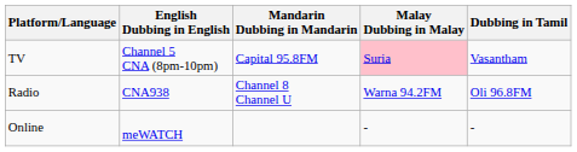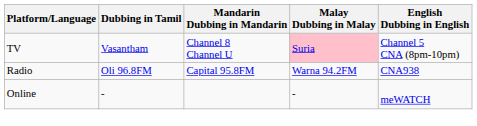columns swapped: English Dubbing in English <-> Dubbing in Tamil
TV | Mandarin Dubbing in Mandarin: Capital 95.8FM -> Channel 8 Channel U
Radio | Mandarin Dubbing in Mandarin: Channel 8 Channel U -> Capital 95.8FM
